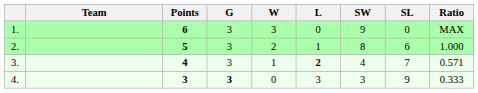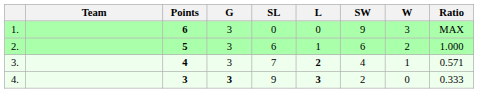columns swapped: W <-> SL
2. | SW: 8 -> 6
4. | L: normal -> bold
4. | SW: 3 -> 2
